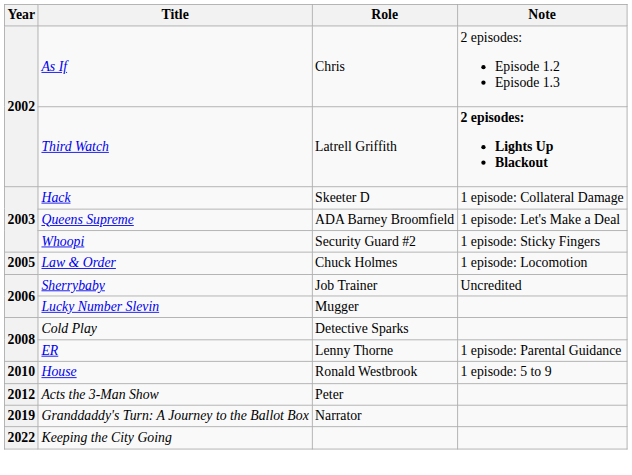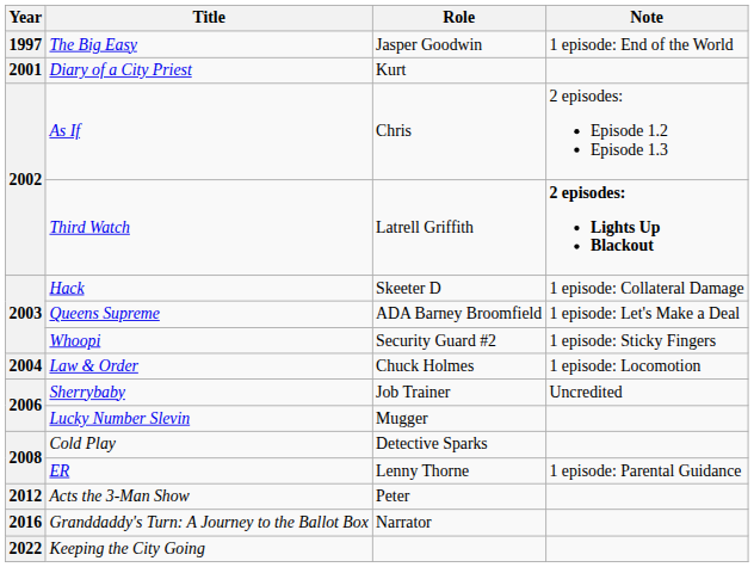+ row: 1997 | The Big Easy | Jasper Goodwin | 1 episode: End of the World
+ row: 2001 | Diary of a City Priest | Kurt
Law & Order | Year: 2005 -> 2004
- row: 2010 | House | Ronald Westbrook | 1 episode: 5 to 9
Granddaddy's Turn: A Journey to the Ballot Box | Year: 2019 -> 2016
